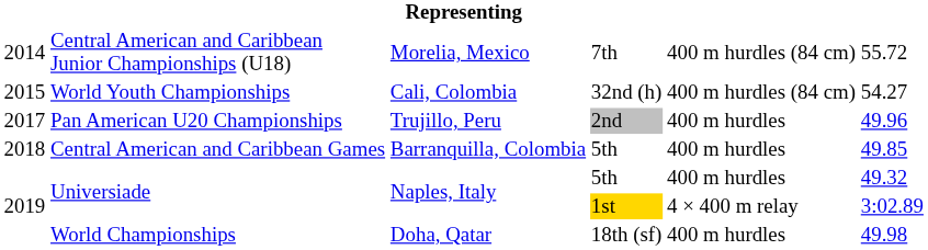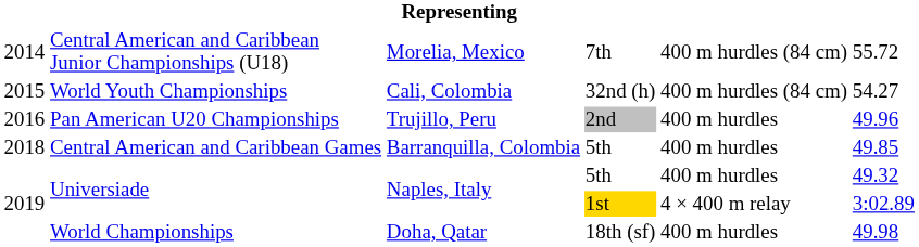Pan American U20 Championships | column 1: 2017 -> 2016
